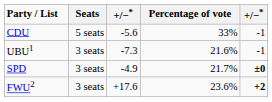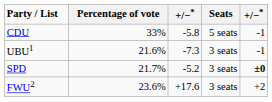columns swapped: Percentage of vote <-> Seats
CDU | column 3: -5.6 -> -5.8
SPD | column 3: -4.9 -> -5.2
FWU2 | column 5: bold -> normal
